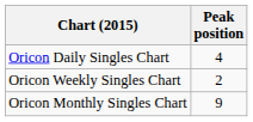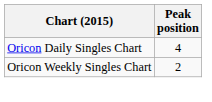- row: Oricon Monthly Singles Chart | 9
